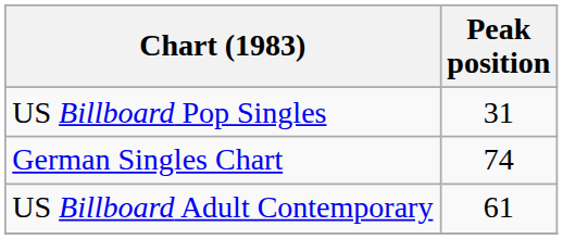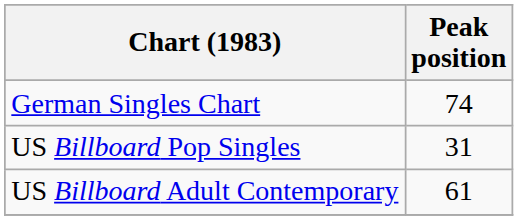rows swapped: German Singles Chart <-> US Billboard Pop Singles
